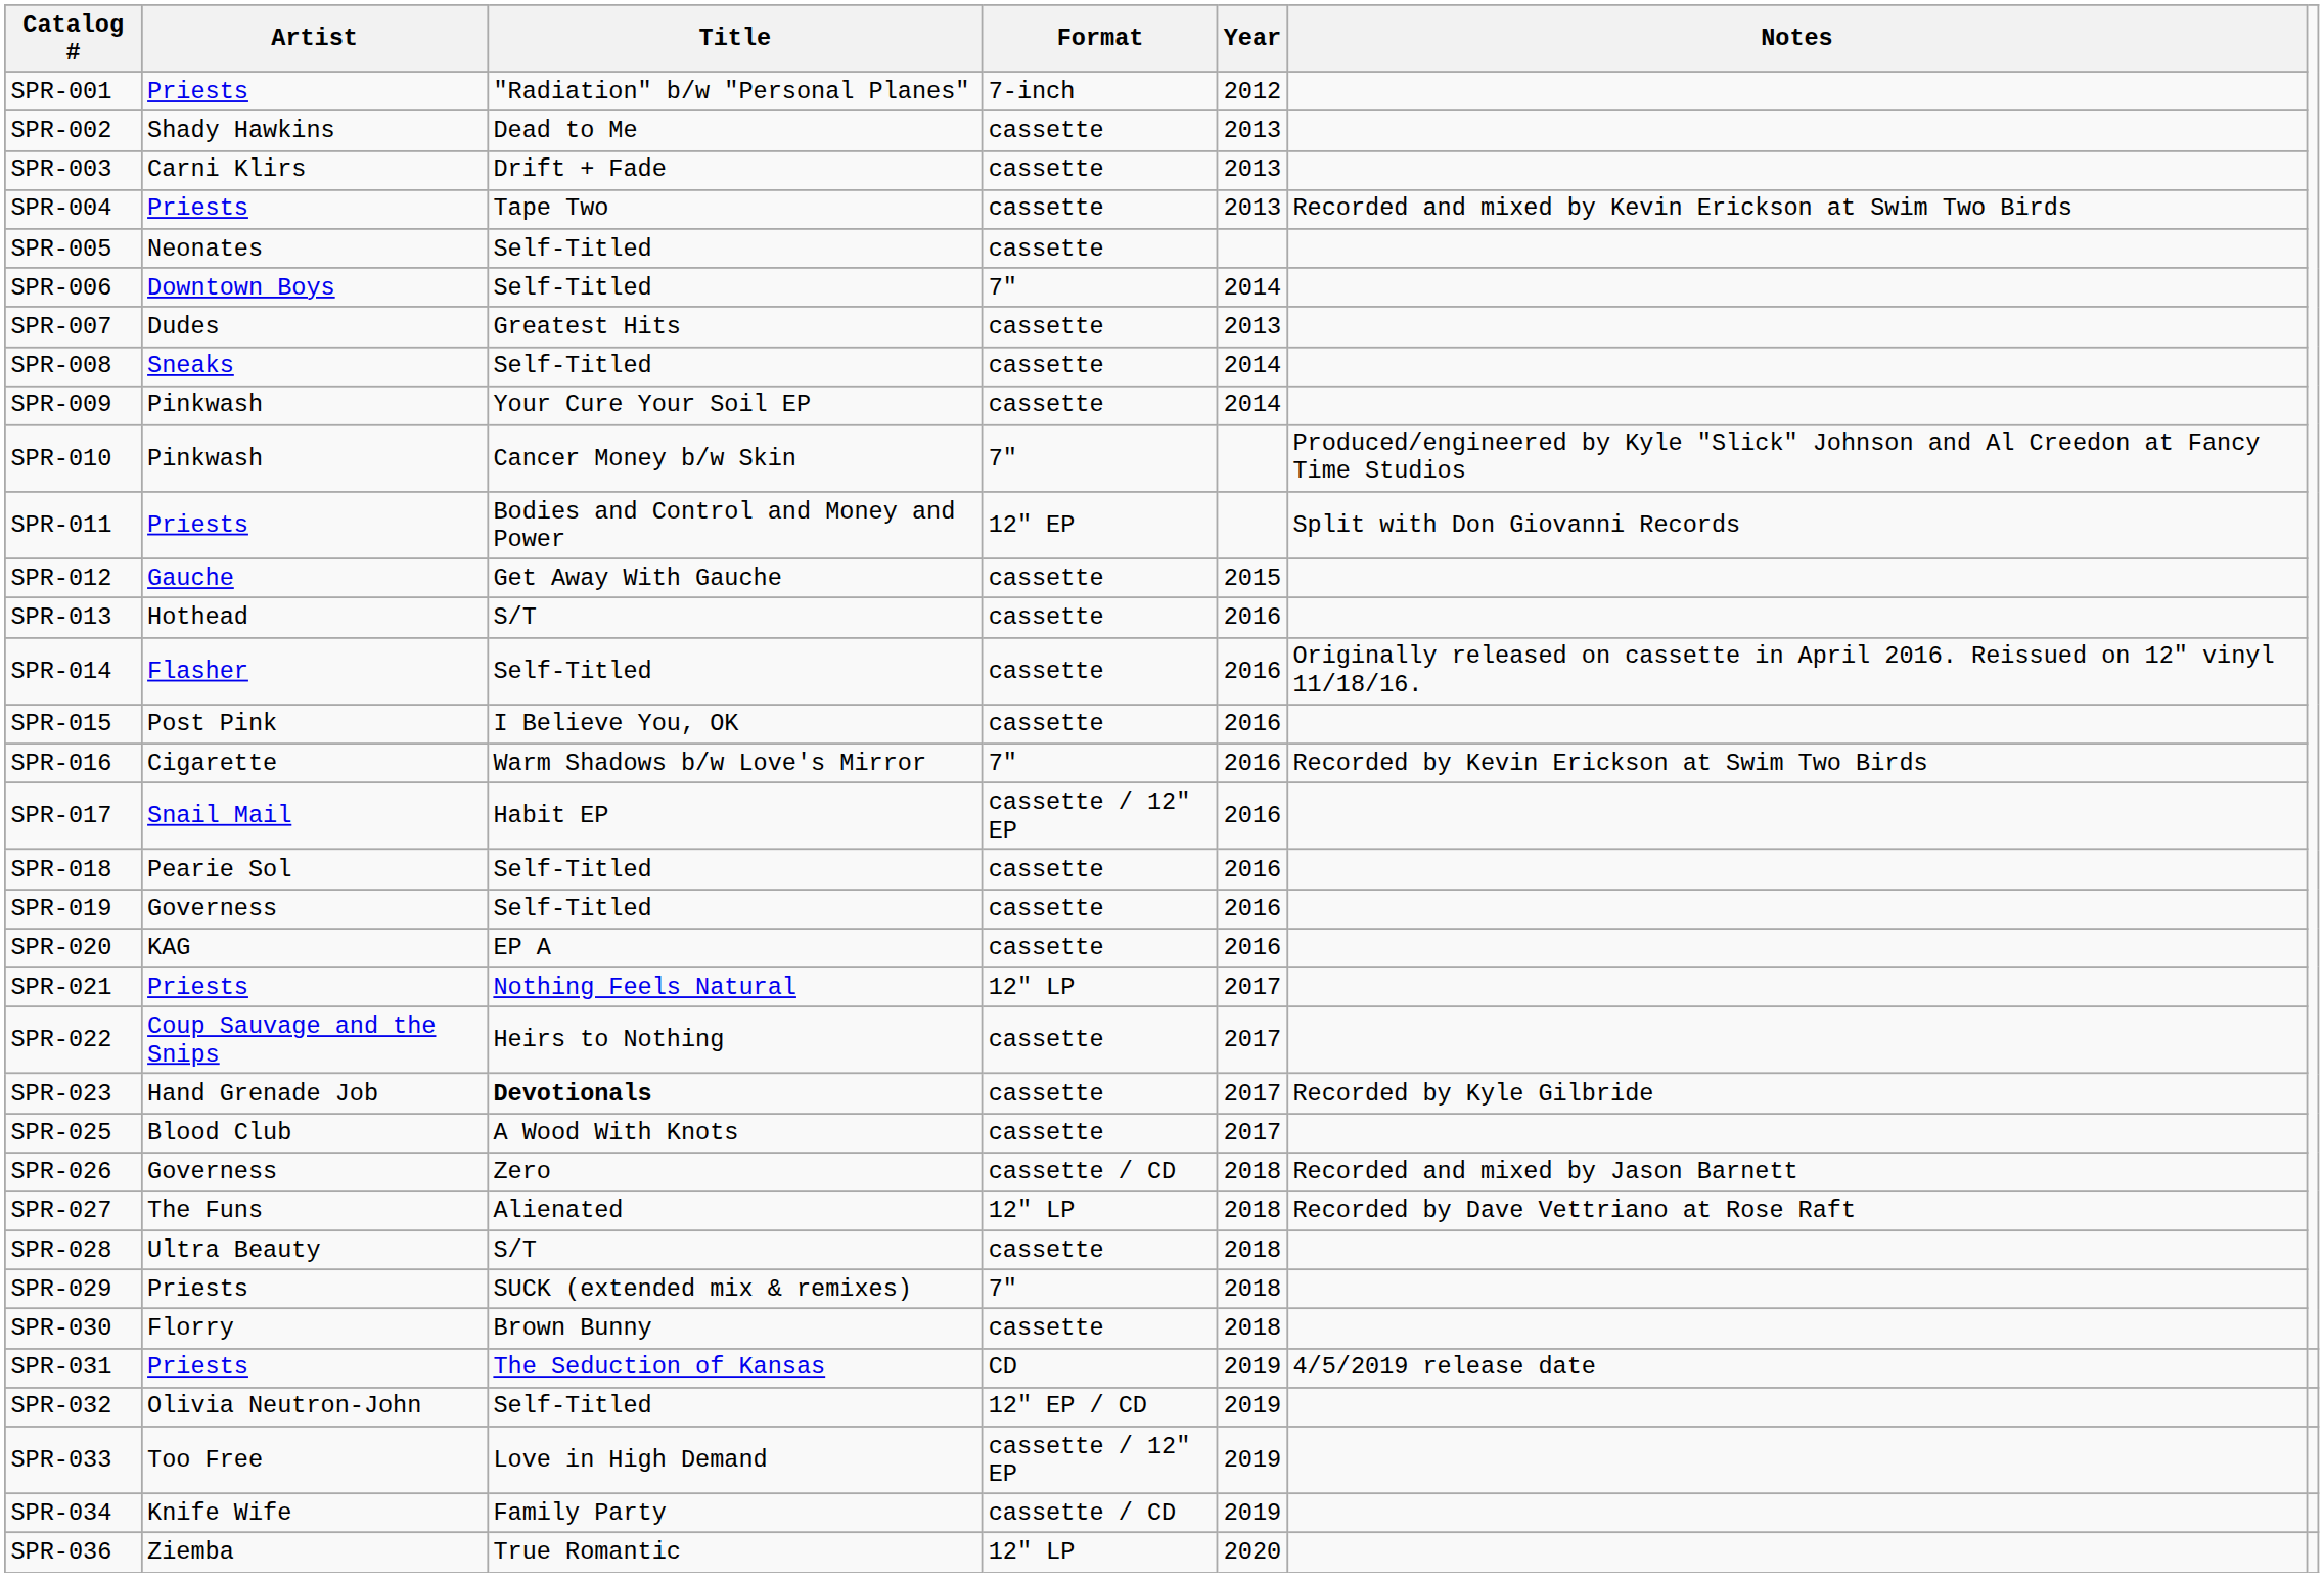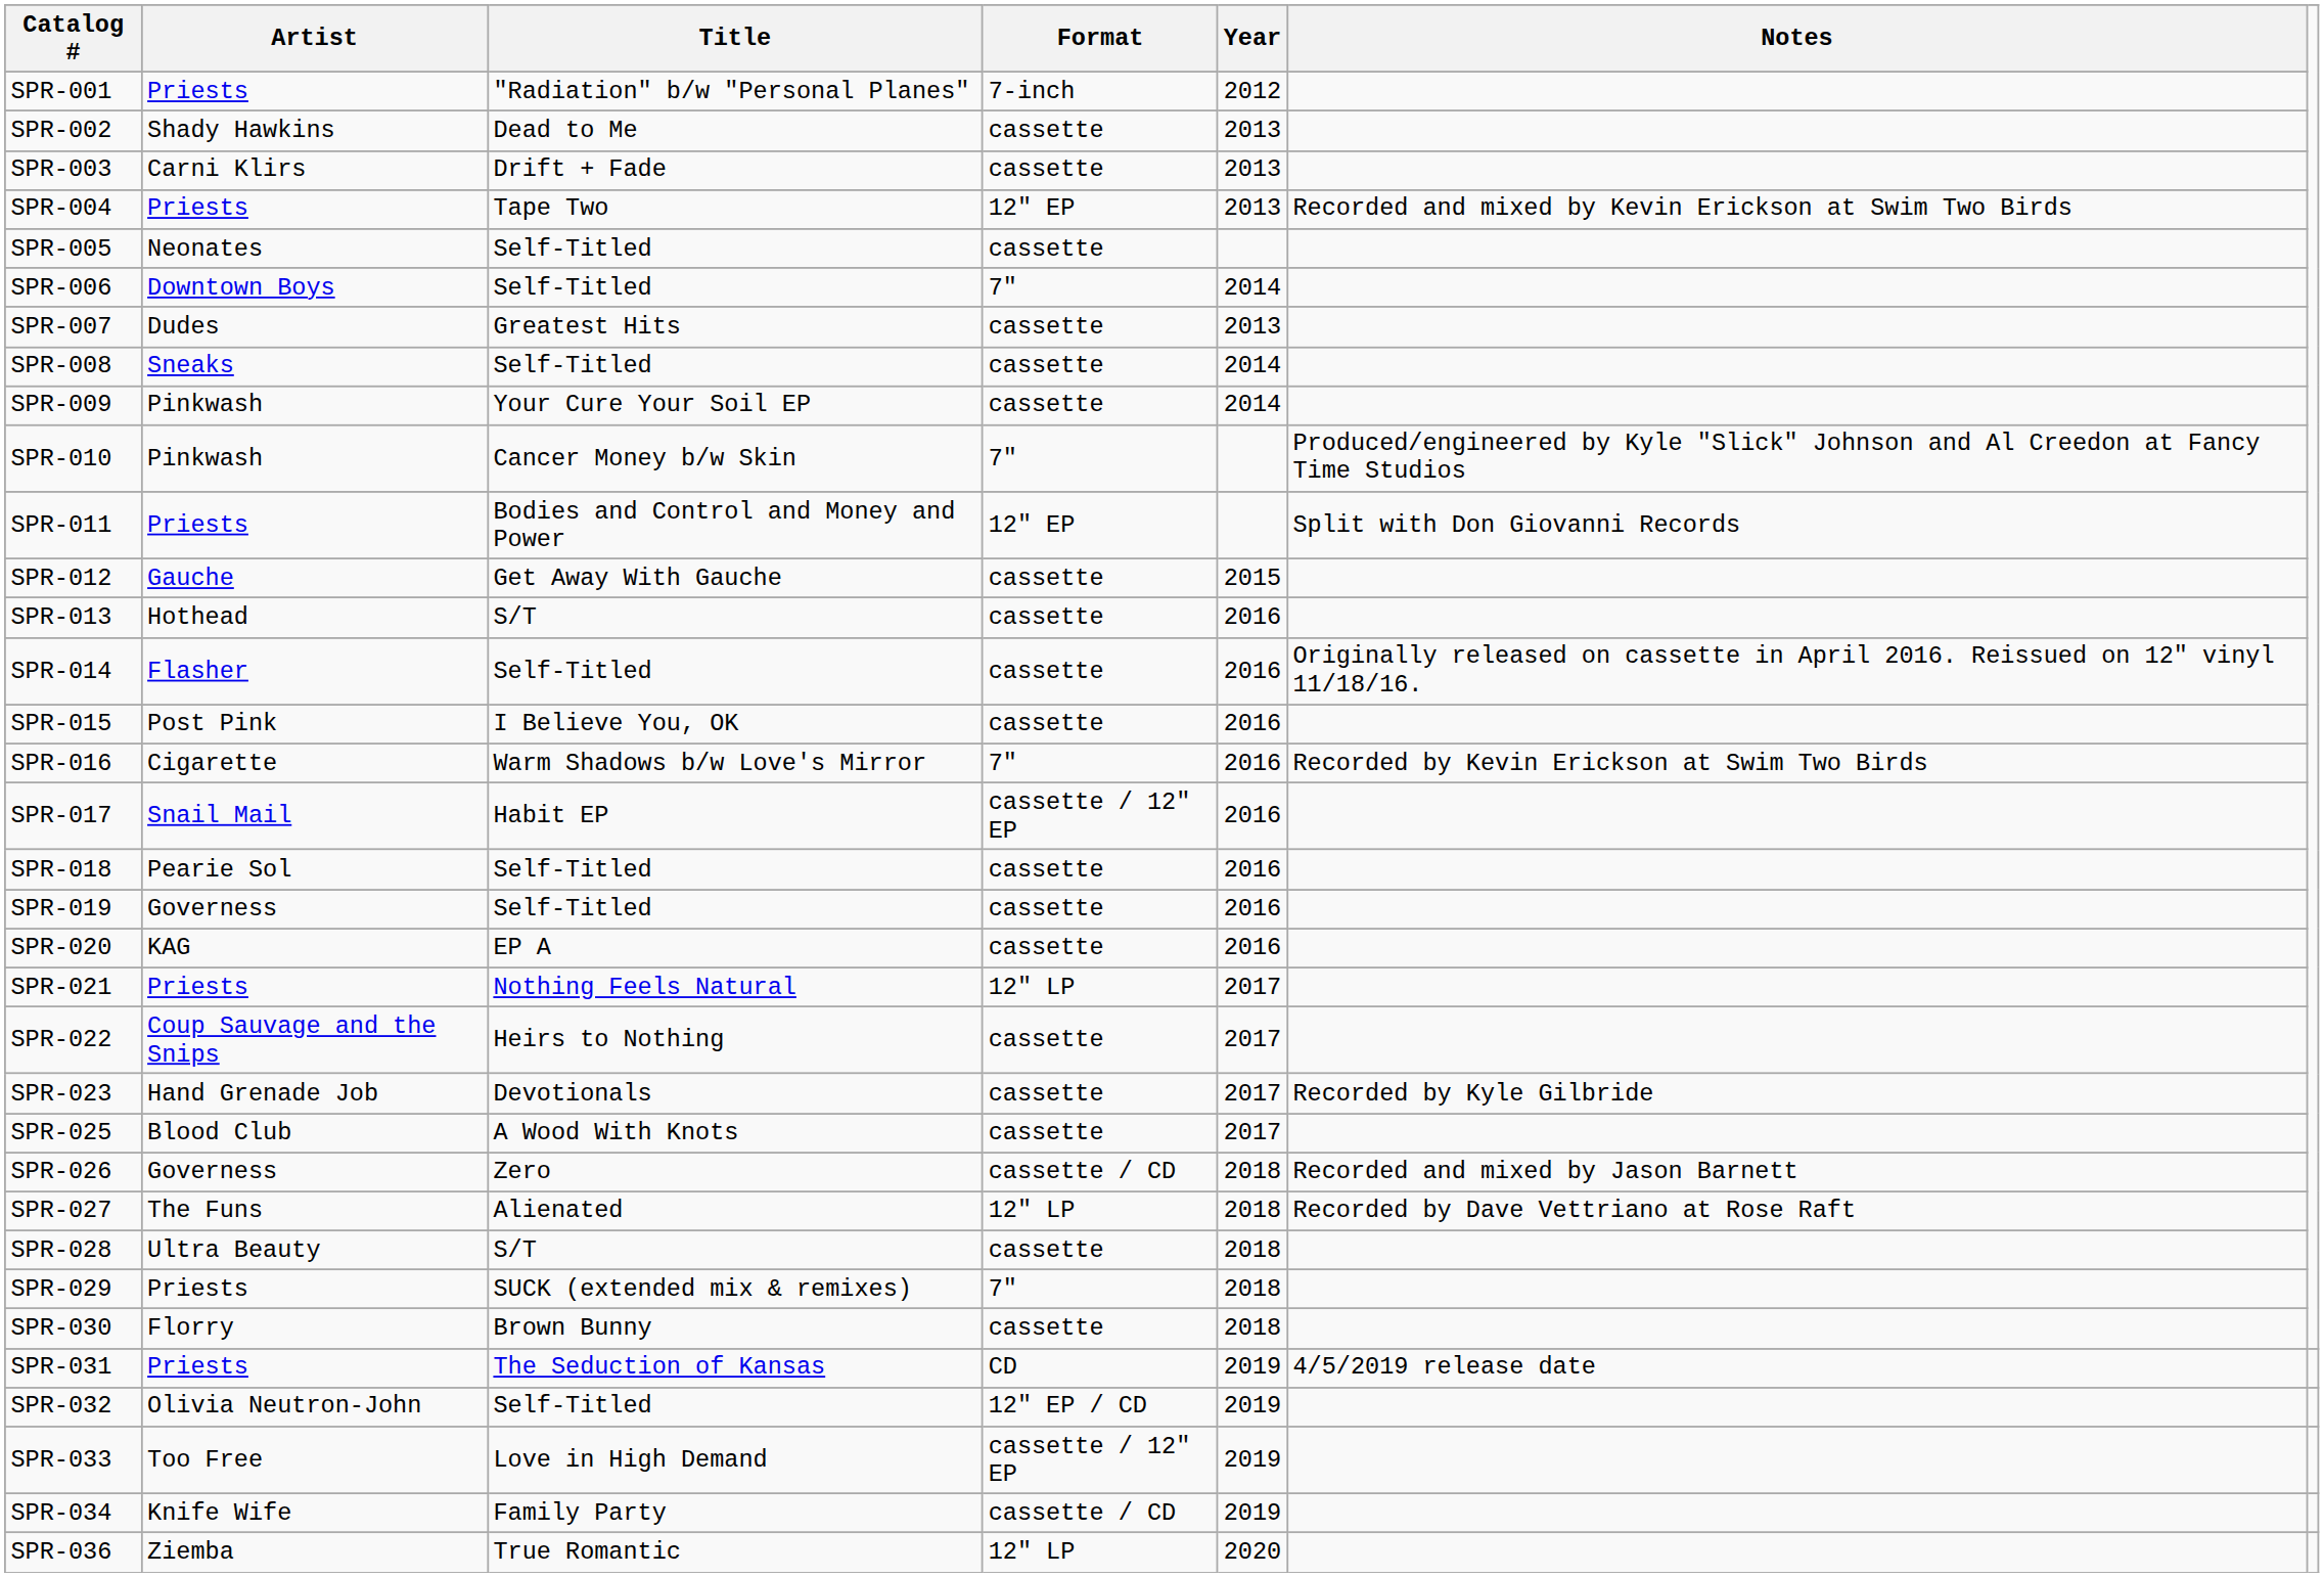SPR-004 | Format: cassette -> 12" EP
SPR-023 | Title: bold -> normal
